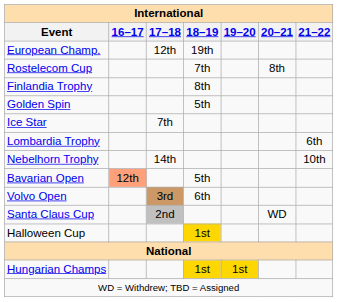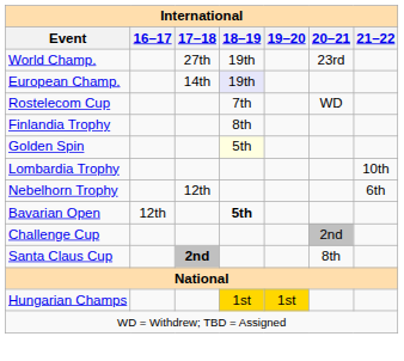+ row: World Champ. | 27th | 19th | 23rd
European Champ. | 17–18: 12th -> 14th
European Champ. | 18–19: no background -> lavender background
Rostelecom Cup | 20–21: 8th -> WD
Golden Spin | 18–19: no background -> lightyellow background
- row: Ice Star | 7th
Lombardia Trophy | 21–22: 6th -> 10th
Nebelhorn Trophy | 17–18: 14th -> 12th
Nebelhorn Trophy | 21–22: 10th -> 6th
Bavarian Open | 16–17: lightsalmon background -> no background
Bavarian Open | 18–19: normal -> bold
+ row: Challenge Cup | 2nd
- row: Volvo Open | 3rd | 6th
Santa Claus Cup | 17–18: normal -> bold
Santa Claus Cup | 20–21: WD -> 8th
- row: Halloween Cup | 1st
